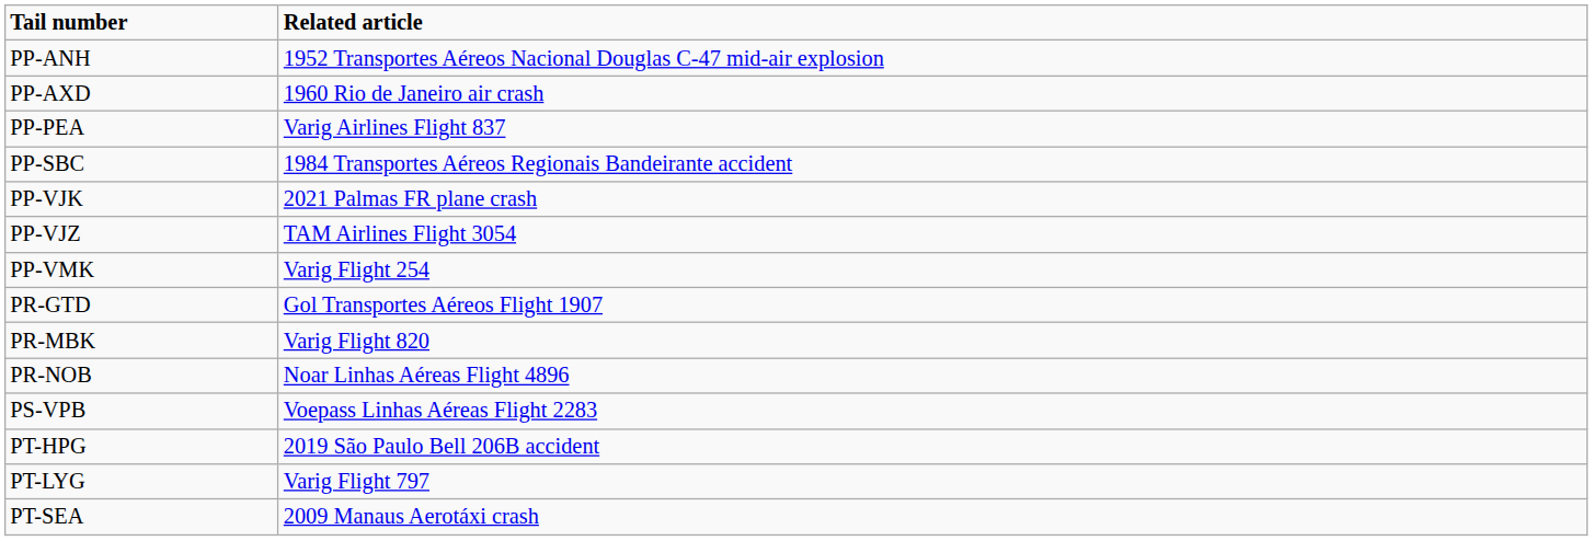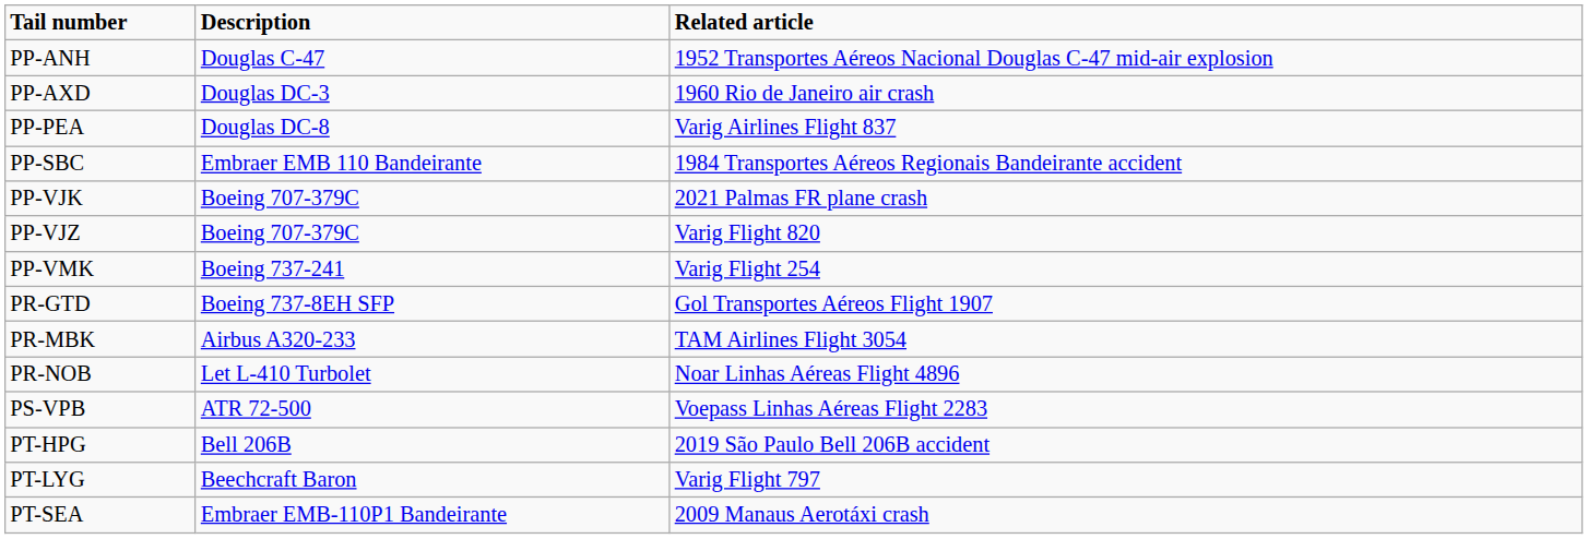+ column: Description | Douglas C-47 | Douglas DC-3 | Douglas DC-8 | Embraer EMB 110 Bandeirante | Boeing 707-379C | Boeing 707-379C | Boeing 737-241 | Boeing 737-8EH SFP | Airbus A320-233 | Let L-410 Turbolet | ATR 72-500 | Bell 206B | Beechcraft Baron | Embraer EMB-110P1 Bandeirante
PP-VJZ | Related article: TAM Airlines Flight 3054 -> Varig Flight 820
PR-MBK | Related article: Varig Flight 820 -> TAM Airlines Flight 3054
